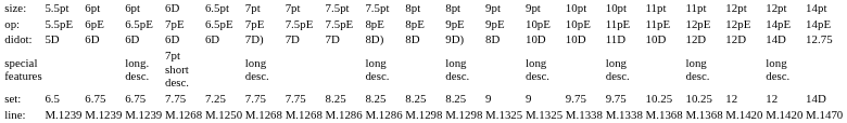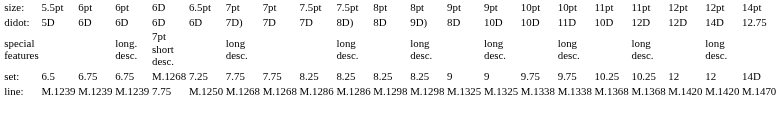- row: op: | 5.5pE | 6pE | 6.5pE | 7pE | 6.5pE | 7pE | 7.5pE | 7.5pE | 8pE | 8pE | 9pE | 9pE | 10pE | 10pE | 11pE | 11pE | 12pE | 12pE | 14pE | 14pE
set: | column 5: 7.75 -> M.1268
line: | column 5: M.1268 -> 7.75
